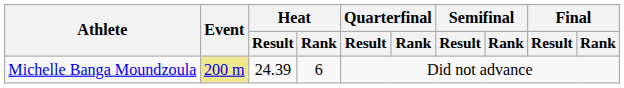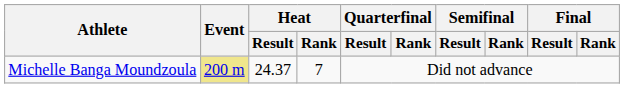Michelle Banga Moundzoula | Heat / Result: 24.39 -> 24.37
Michelle Banga Moundzoula | Heat / Rank: 6 -> 7
